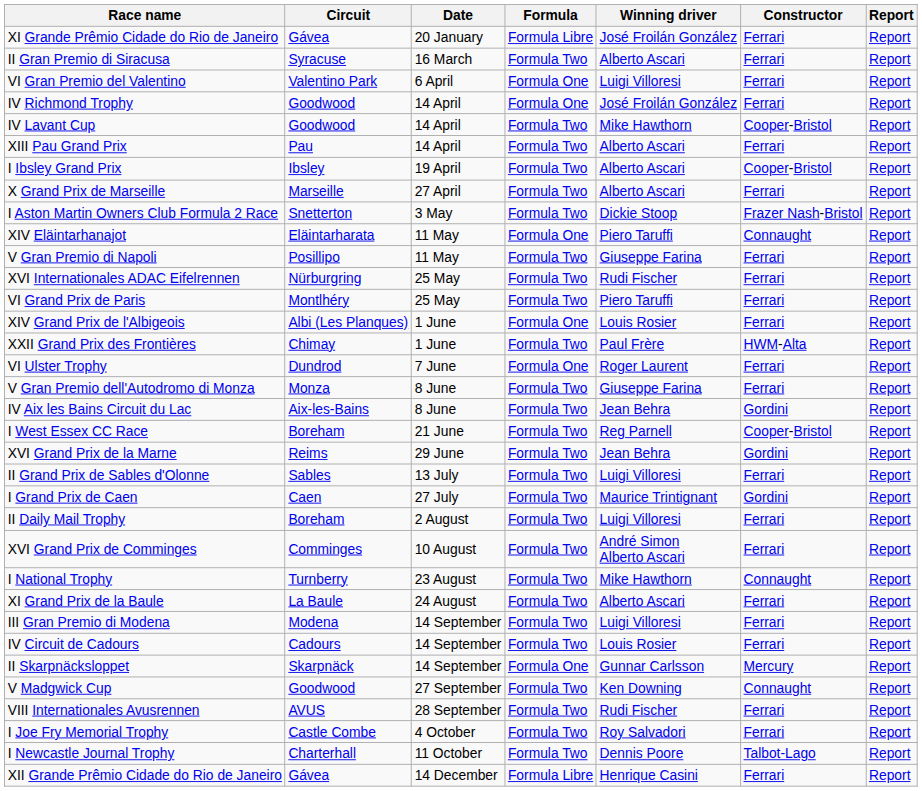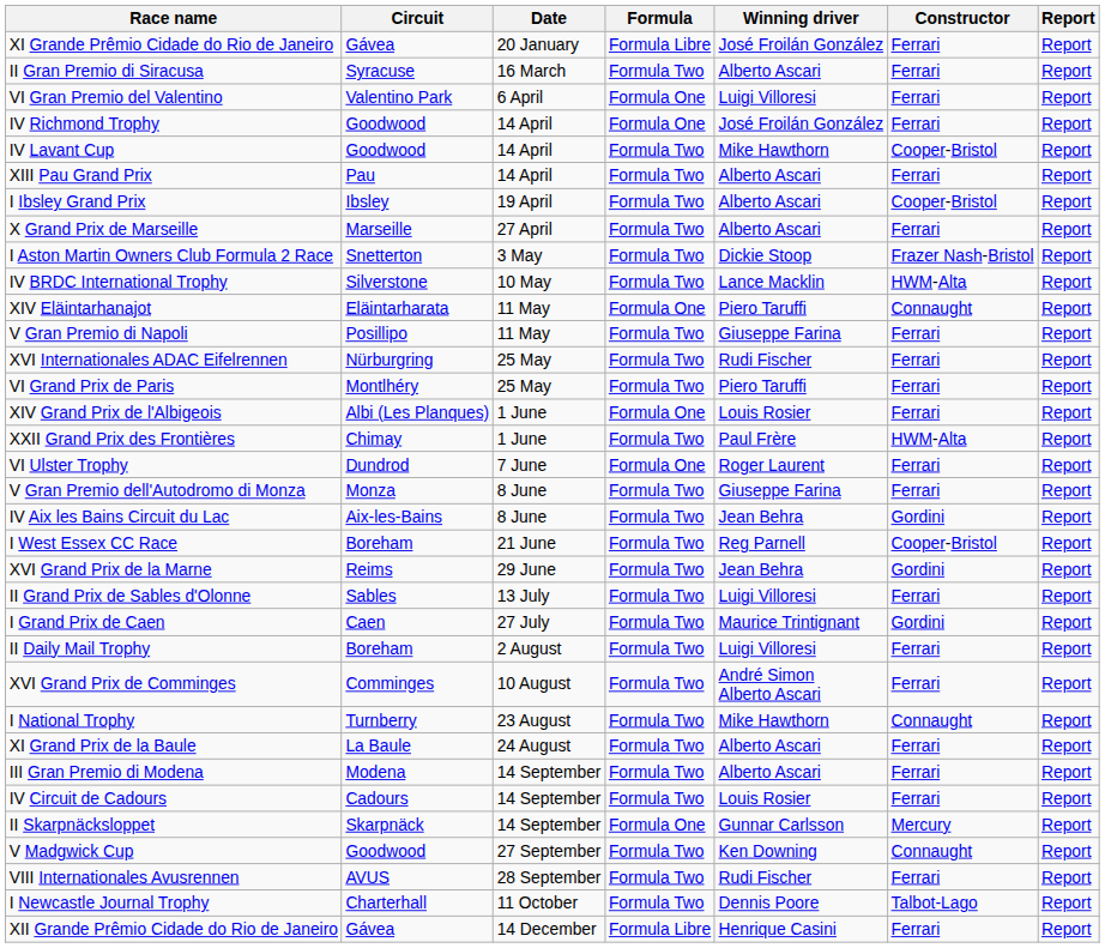+ row: IV BRDC International Trophy | Silverstone | 10 May | Formula Two | Lance Macklin | HWM-Alta | Report
III Gran Premio di Modena | Winning driver: Luigi Villoresi -> Alberto Ascari
- row: I Joe Fry Memorial Trophy | Castle Combe | 4 October | Formula Two | Roy Salvadori | Ferrari | Report
